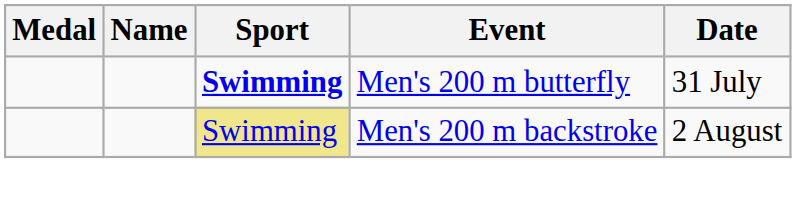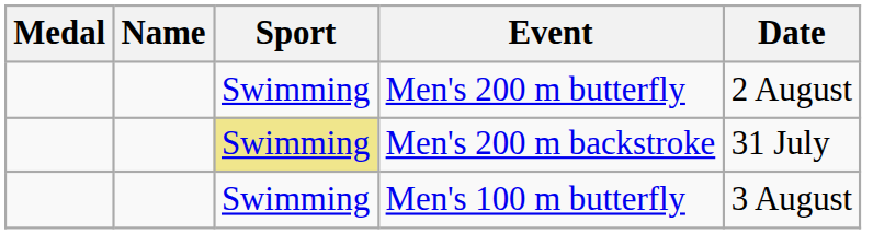Men's 200 m butterfly | Sport: bold -> normal
Men's 200 m butterfly | Date: 31 July -> 2 August
Men's 200 m backstroke | Date: 2 August -> 31 July
+ row: Swimming | Men's 100 m butterfly | 3 August
